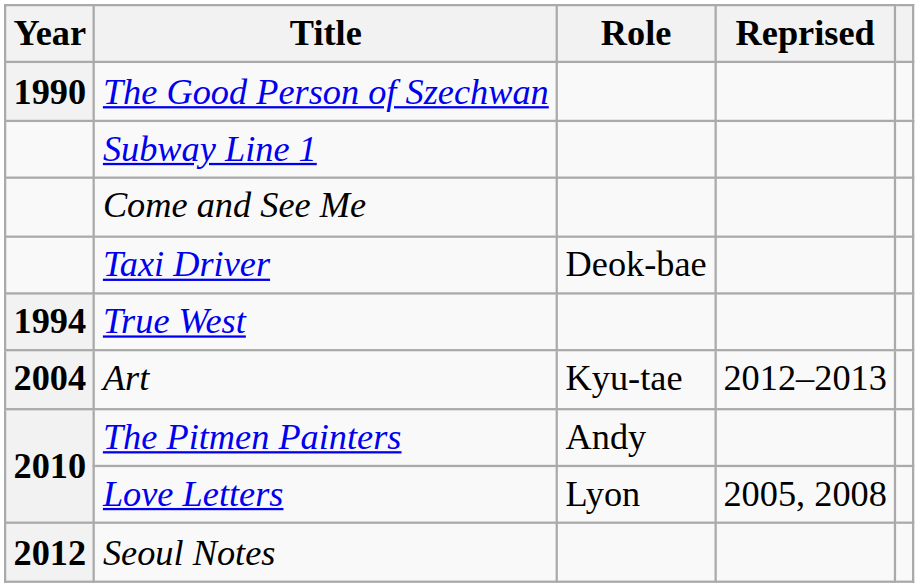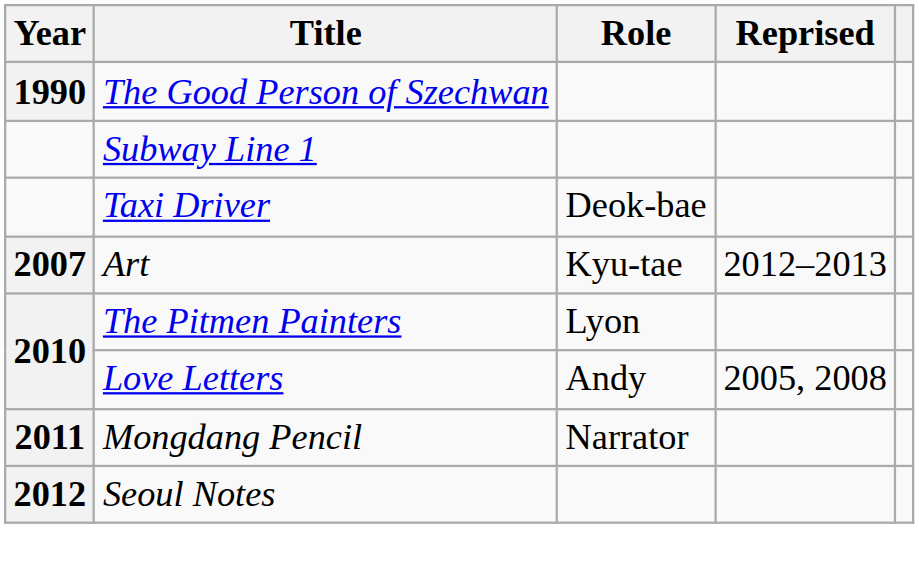- row: Come and See Me
- row: 1994 | True West
Art | Year: 2004 -> 2007
The Pitmen Painters | Role: Andy -> Lyon
Love Letters | Role: Lyon -> Andy
+ row: 2011 | Mongdang Pencil | Narrator
